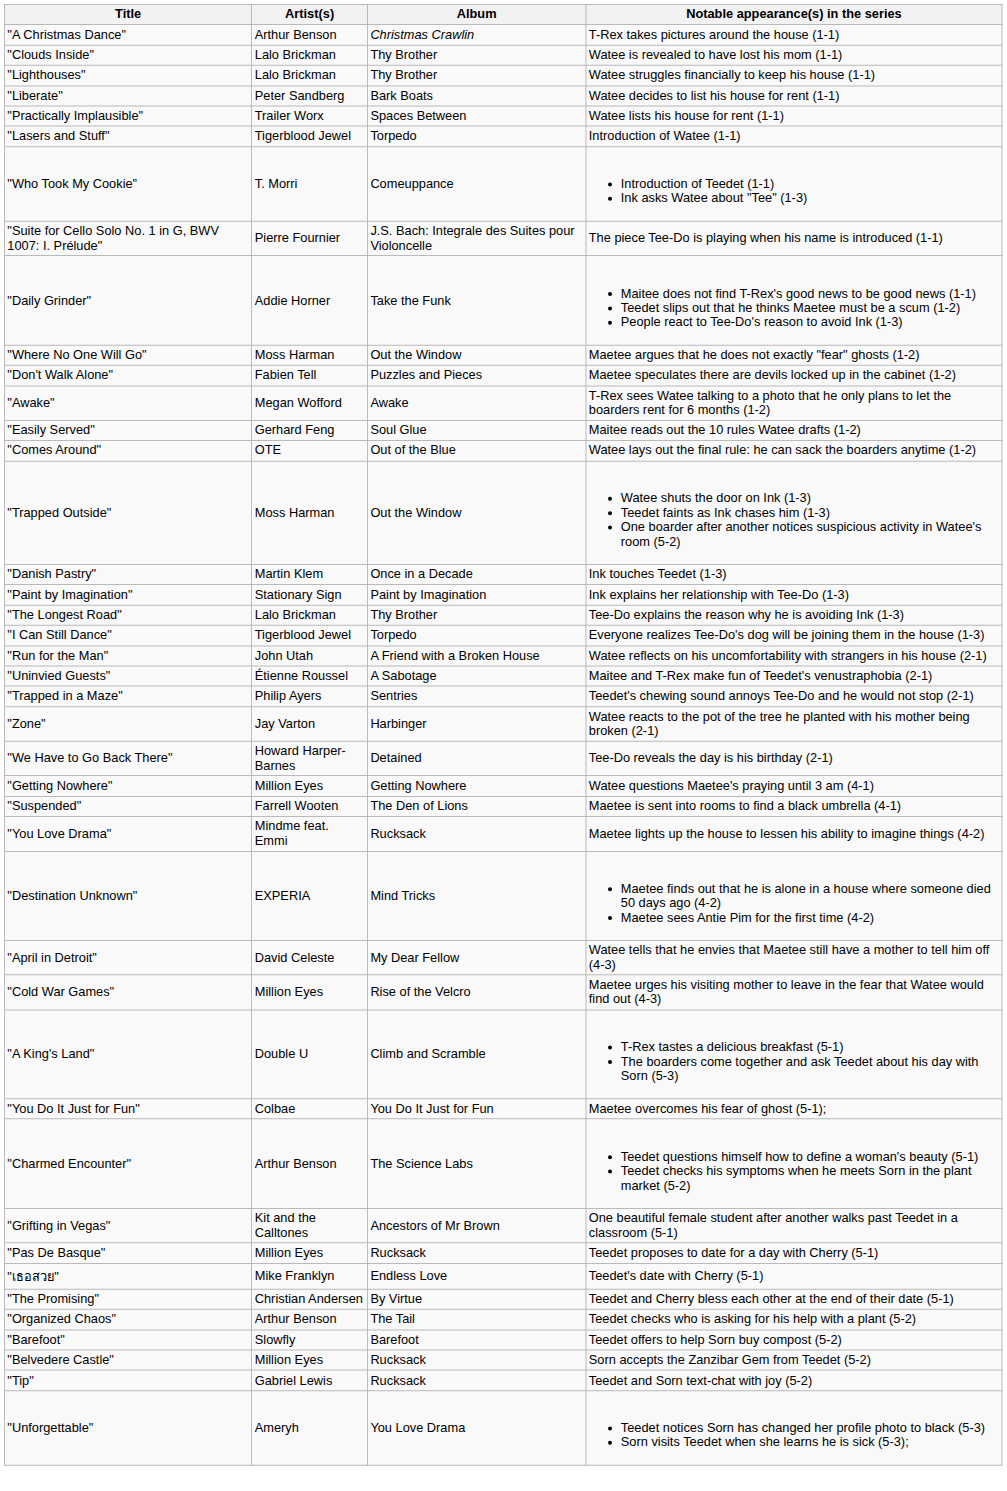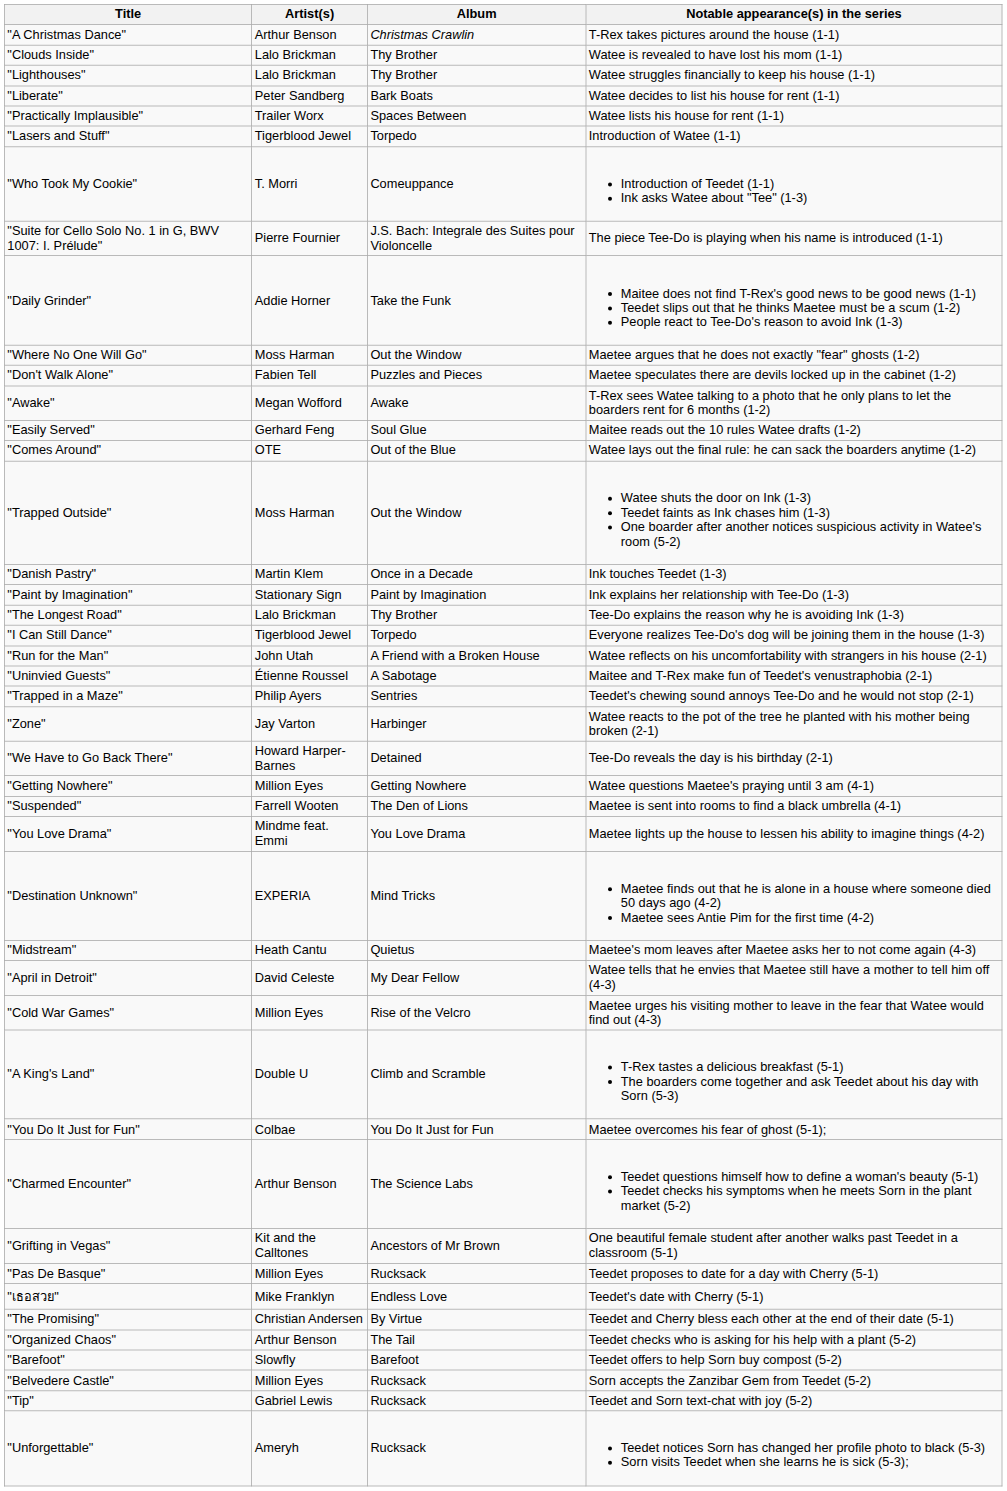"You Love Drama" | Album: Rucksack -> You Love Drama
+ row: "Midstream" | Heath Cantu | Quietus | Maetee's mom leaves after Maetee asks her to not come again (4-3)
"Unforgettable" | Album: You Love Drama -> Rucksack
